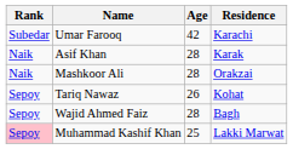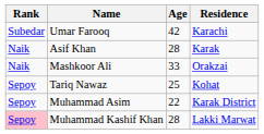Mashkoor Ali | Age: 28 -> 33
Tariq Nawaz | Age: 26 -> 25
- row: Sepoy | Wajid Ahmed Faiz | 28 | Bagh
+ row: Sepoy | Muhammad Asim | 22 | Karak District
Muhammad Kashif Khan | Age: 25 -> 28
